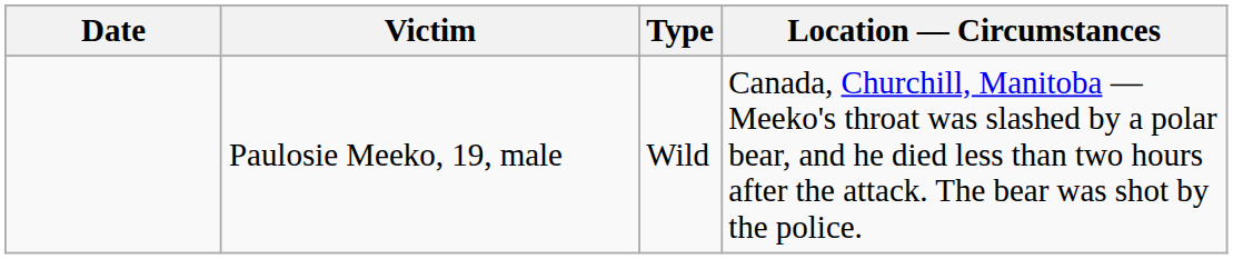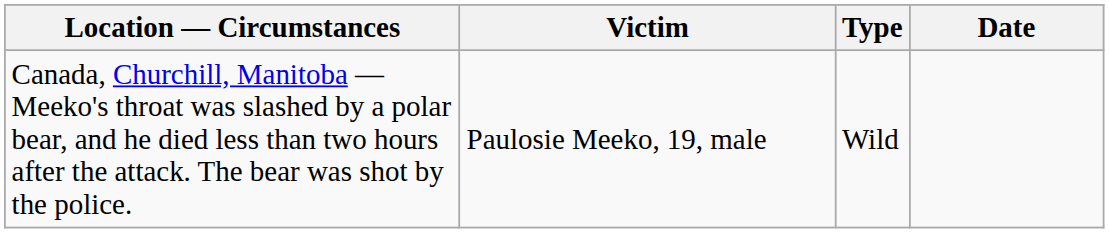columns swapped: Date <-> Location — Circumstances
